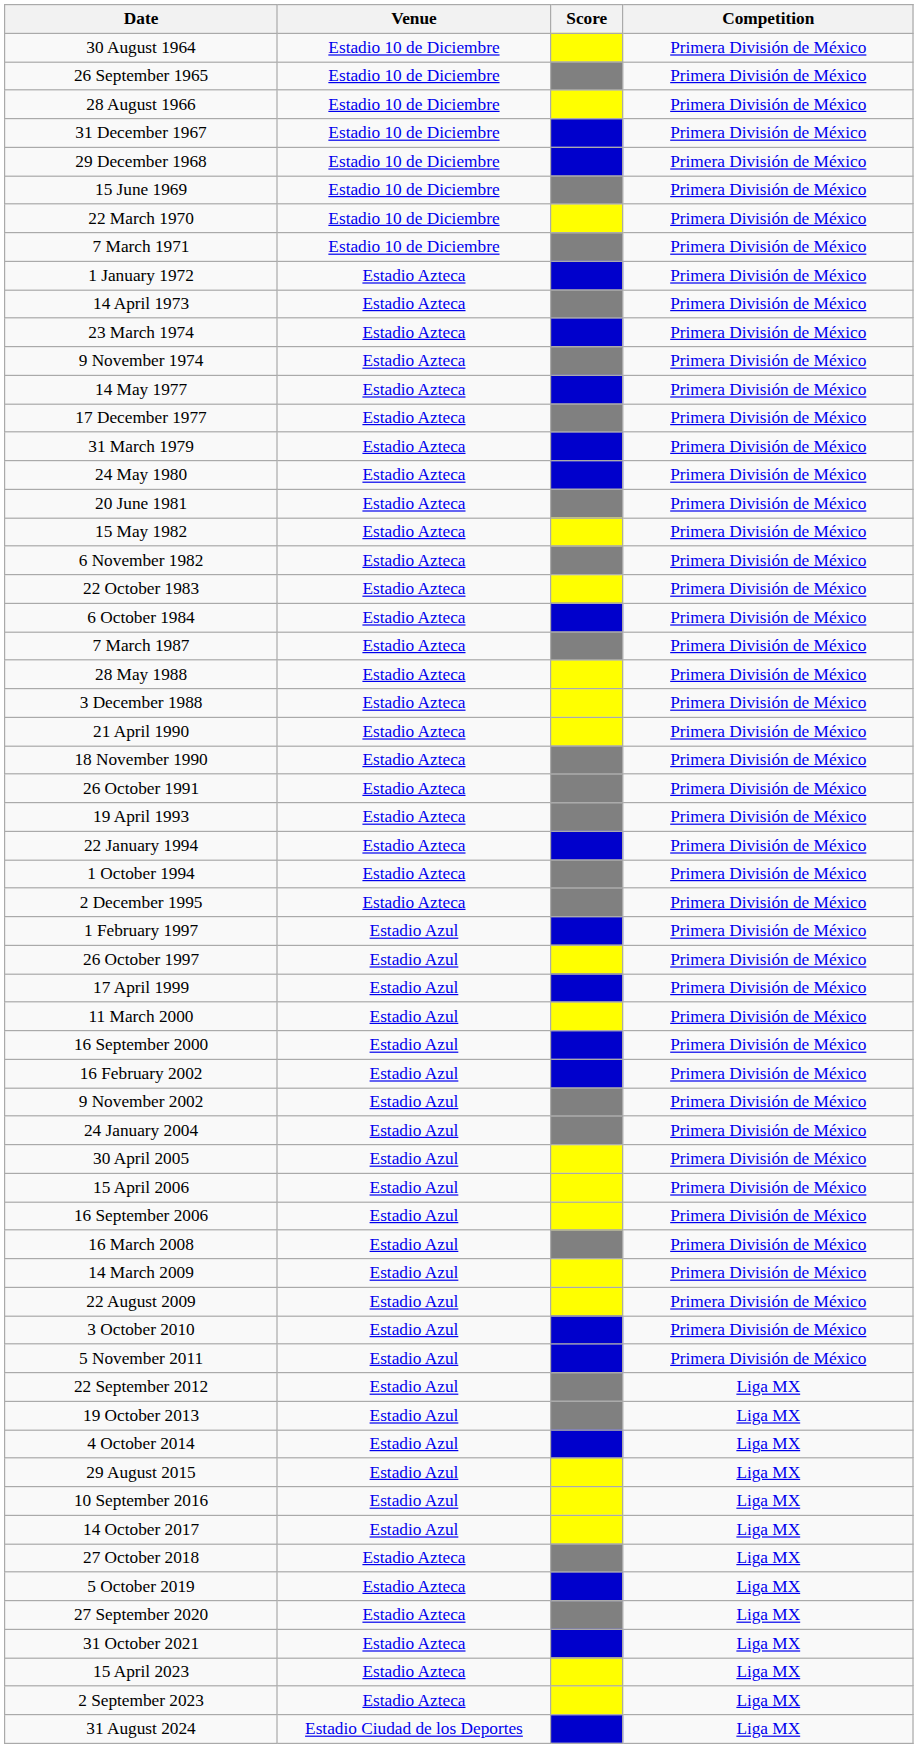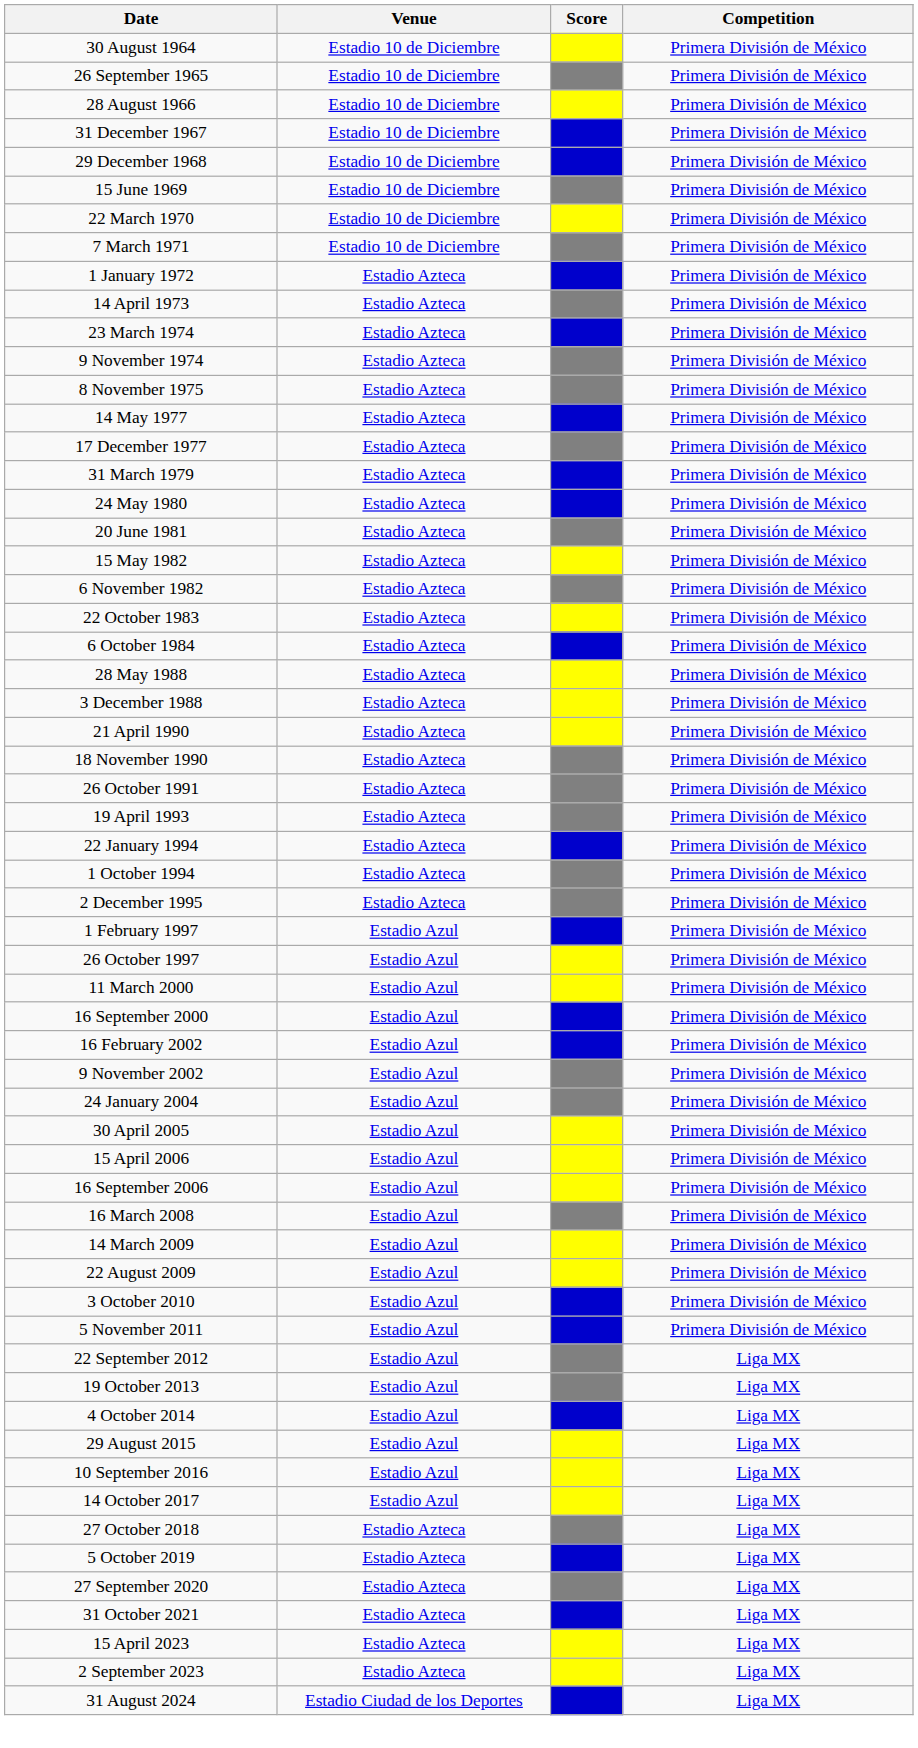+ row: 8 November 1975 | Estadio Azteca | Primera División de México
- row: 7 March 1987 | Estadio Azteca | Primera División de México
- row: 17 April 1999 | Estadio Azul | Primera División de México
